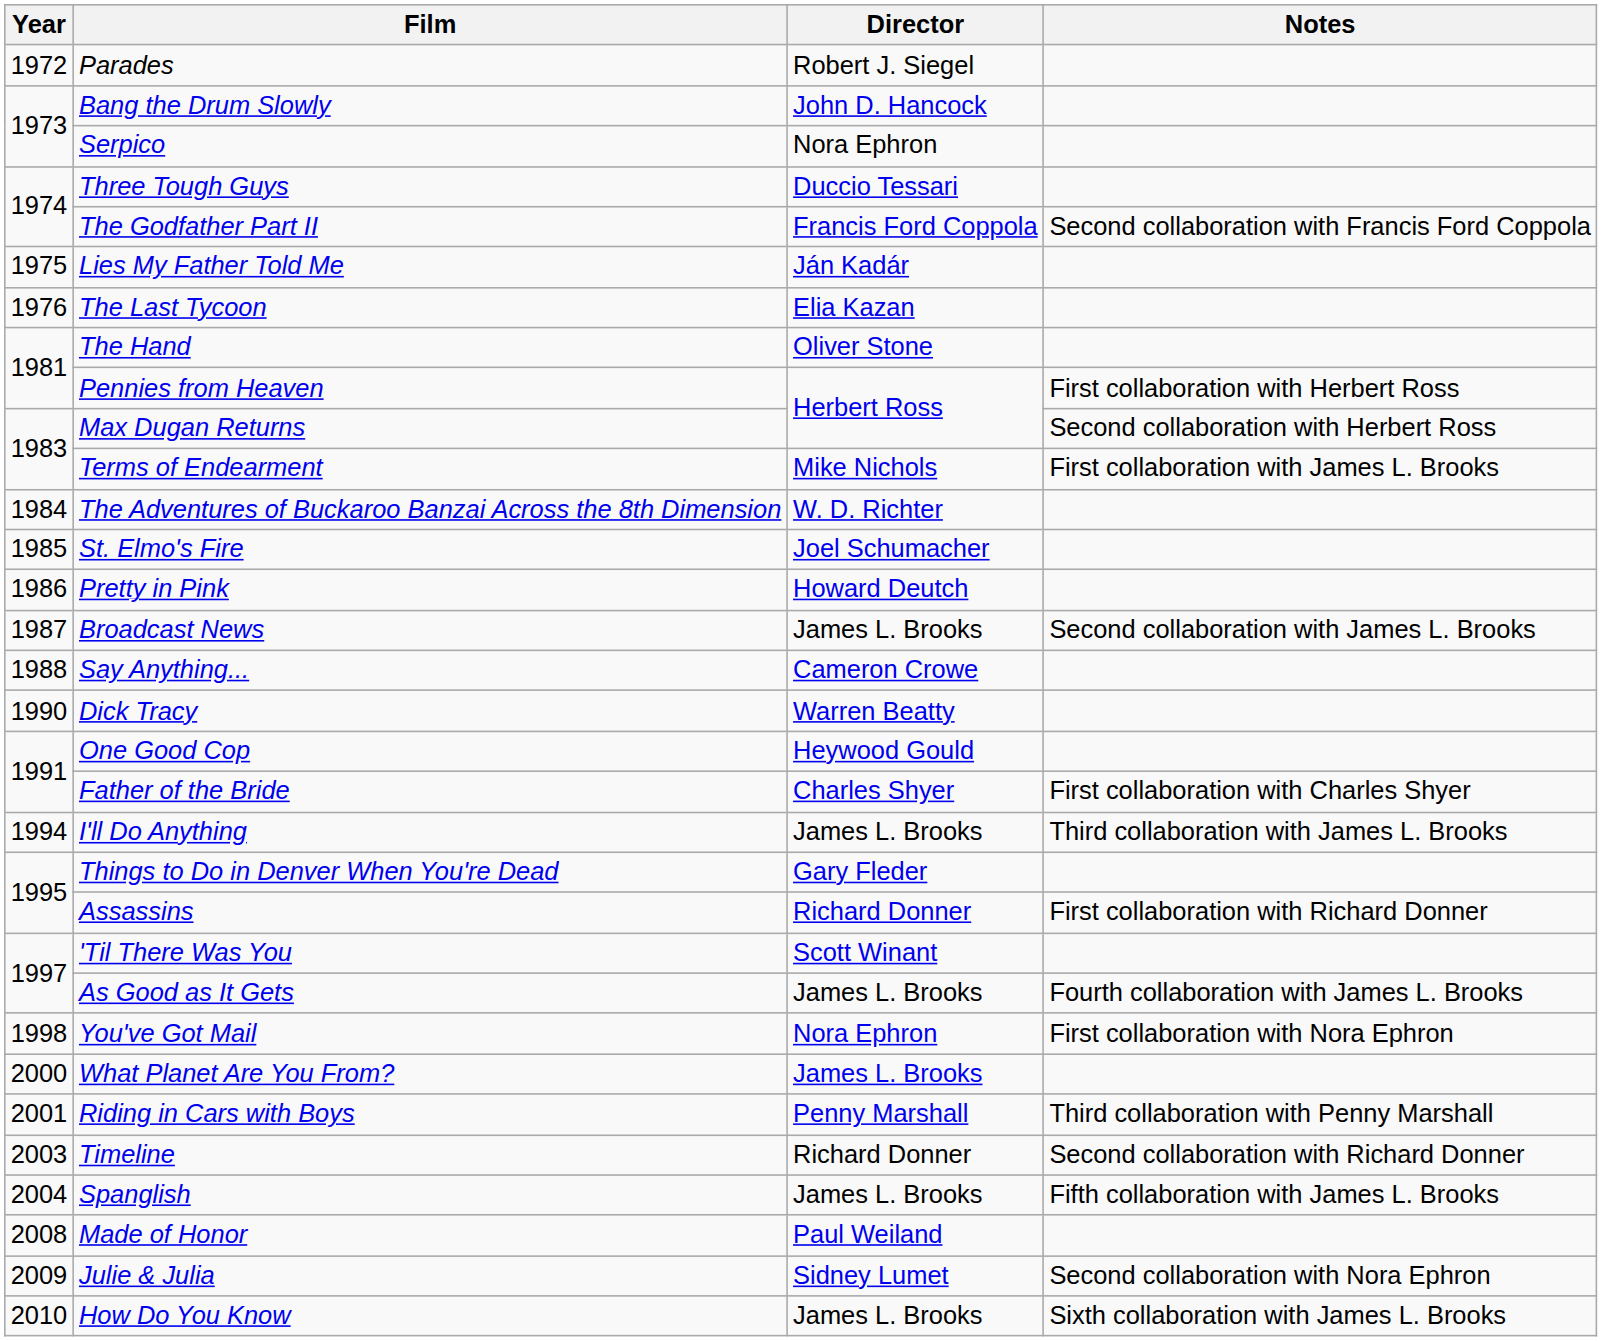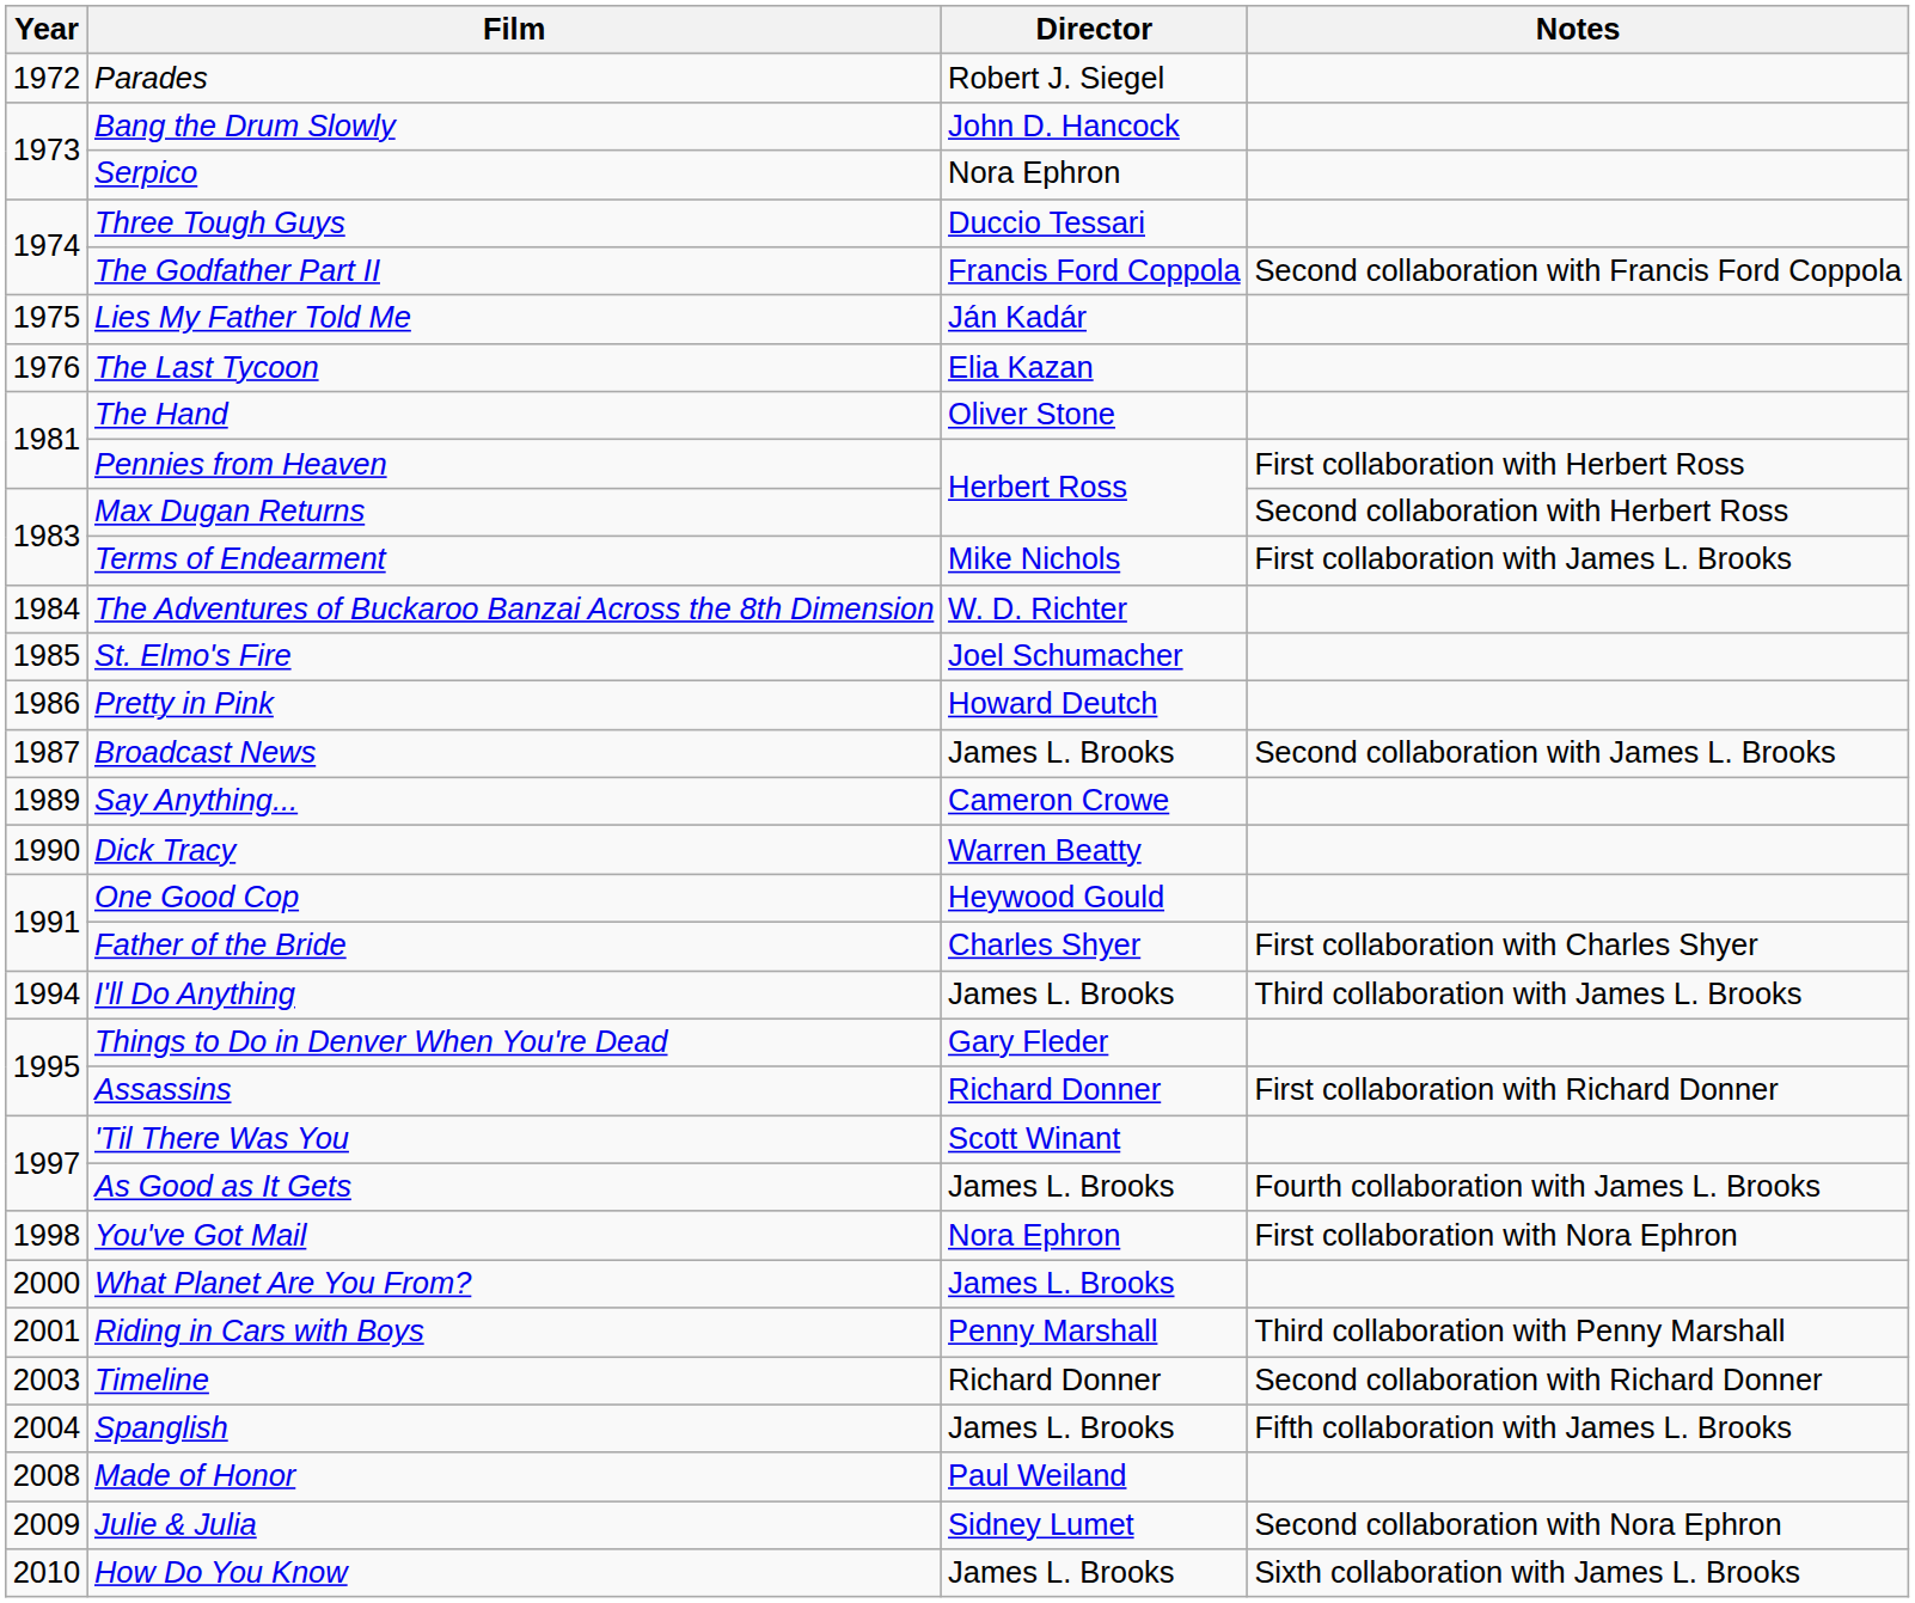Say Anything... | Year: 1988 -> 1989
